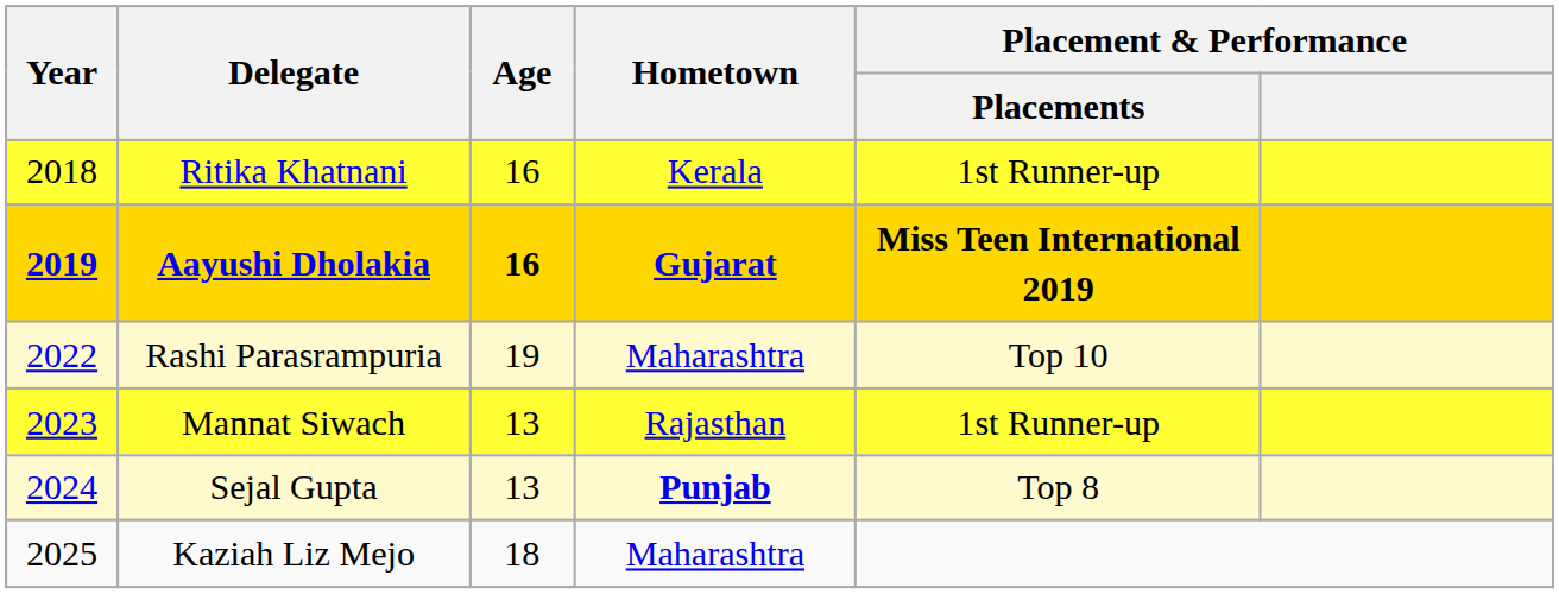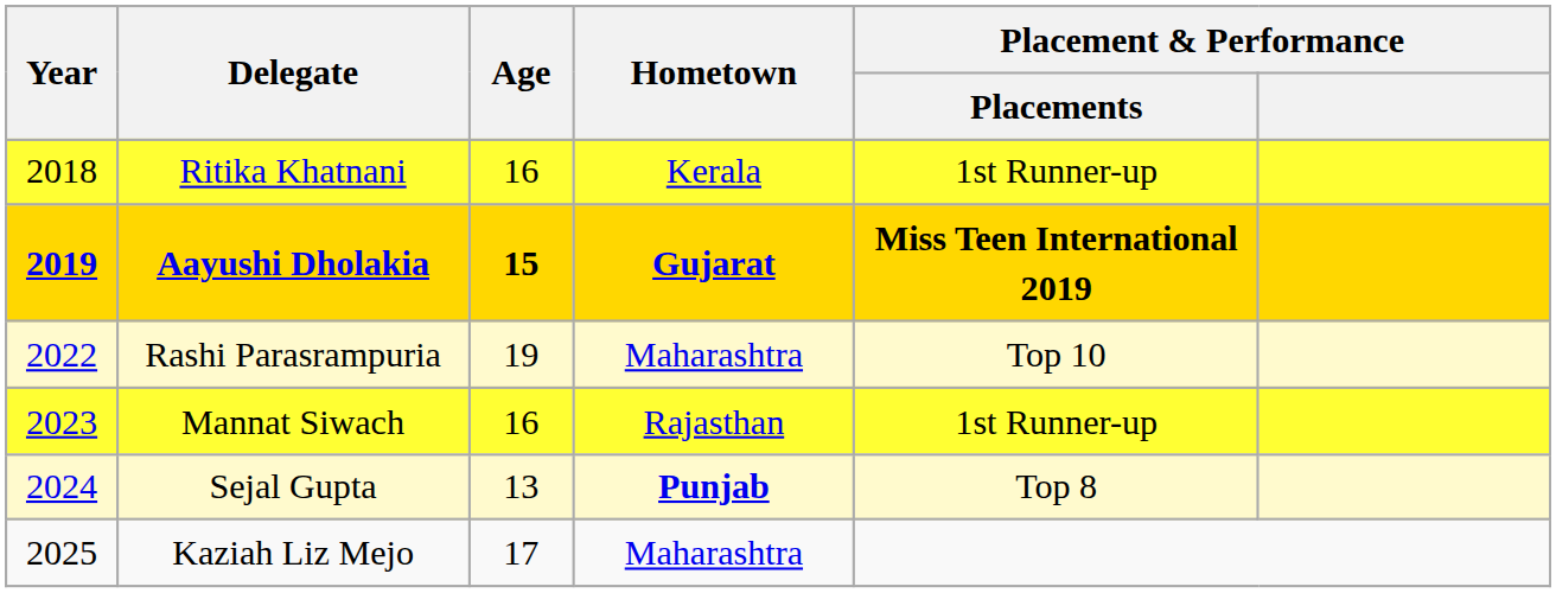Aayushi Dholakia | Age: 16 -> 15
Mannat Siwach | Age: 13 -> 16
Kaziah Liz Mejo | Age: 18 -> 17
